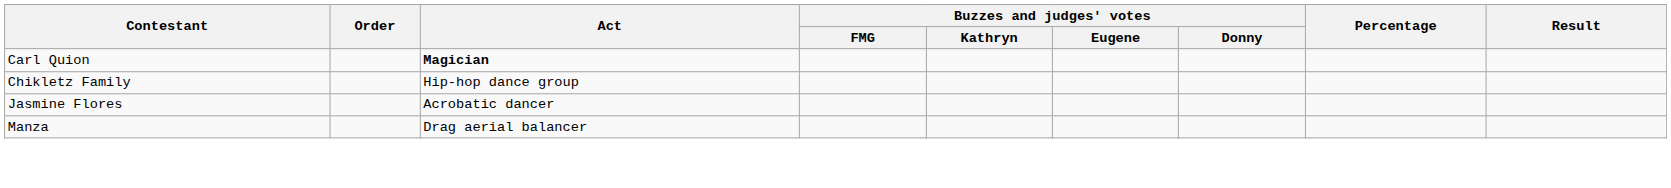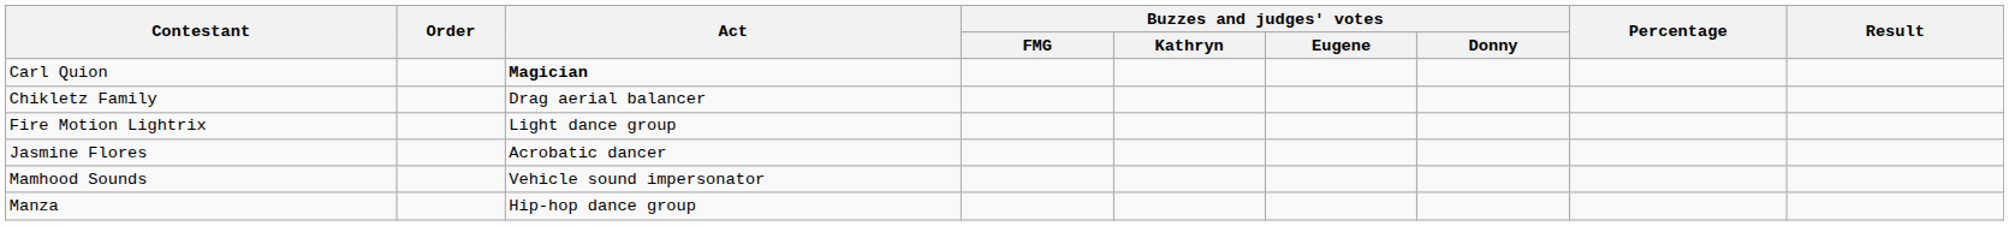Chikletz Family | Act: Hip-hop dance group -> Drag aerial balancer
+ row: Fire Motion Lightrix | Light dance group
+ row: Mamhood Sounds | Vehicle sound impersonator
Manza | Act: Drag aerial balancer -> Hip-hop dance group
